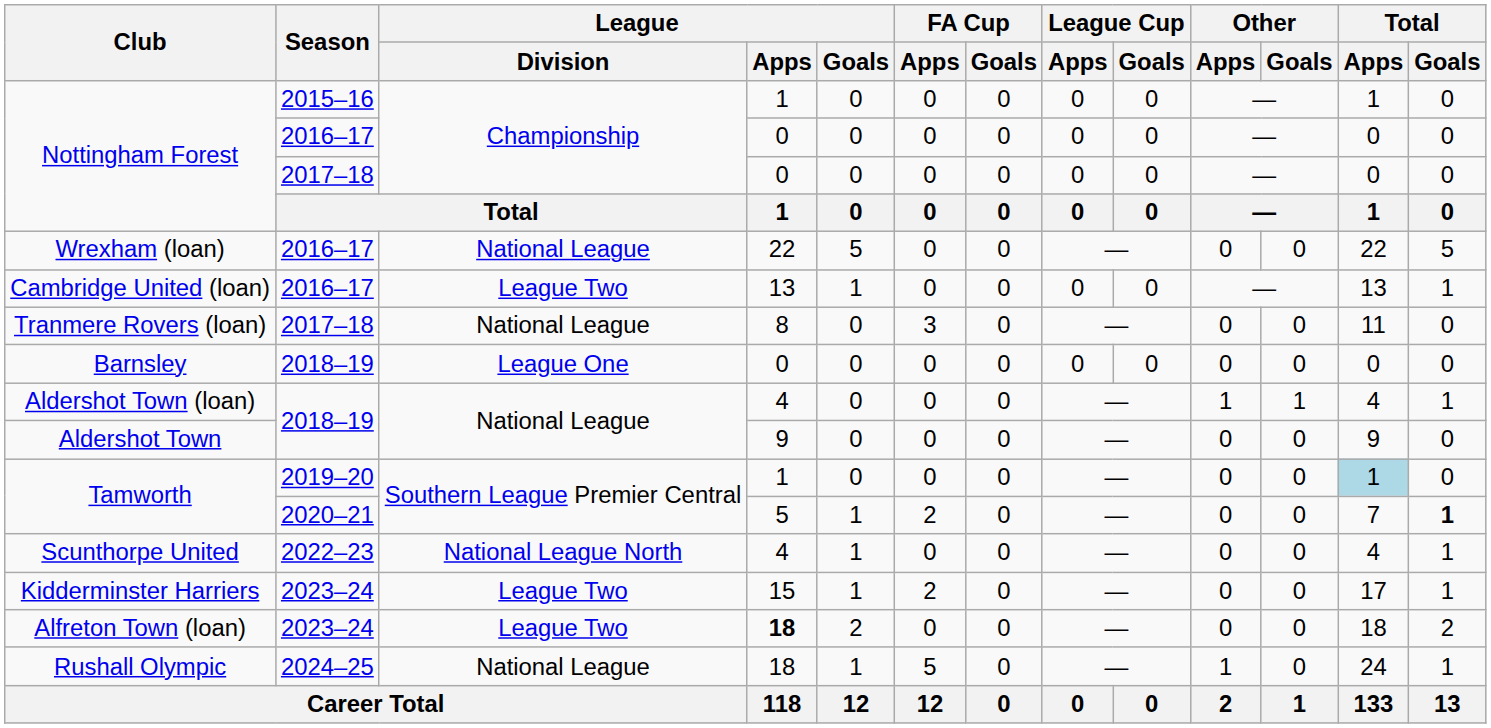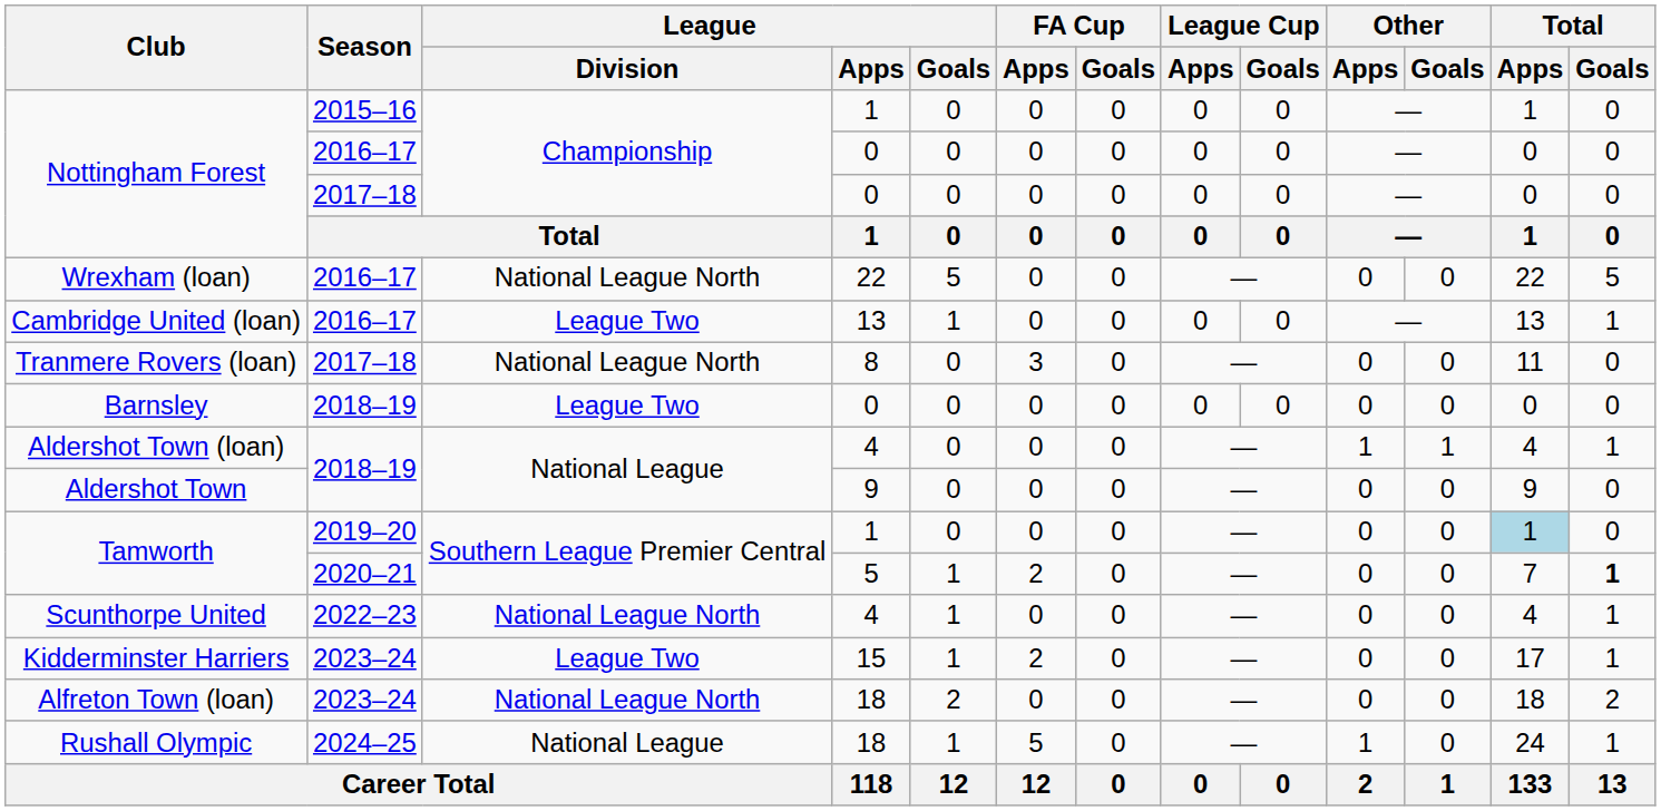Wrexham (loan) | League / Division: National League -> National League North
Tranmere Rovers (loan) | League / Division: National League -> National League North
Barnsley | League / Division: League One -> League Two
Alfreton Town (loan) | League / Division: League Two -> National League North
Alfreton Town (loan) | League / Apps: bold -> normal
